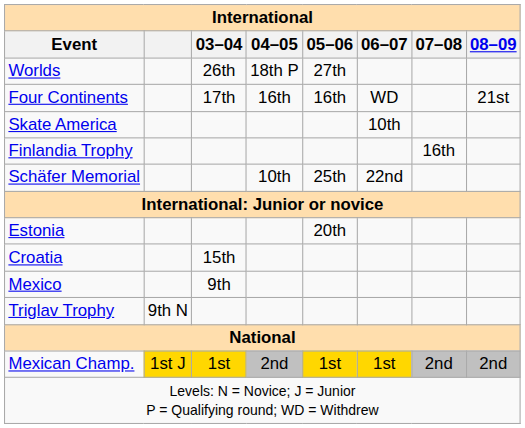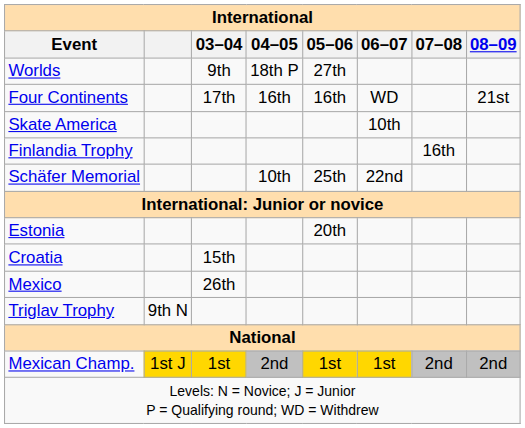Worlds | 03–04: 26th -> 9th
Mexico | 03–04: 9th -> 26th
